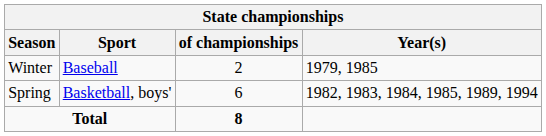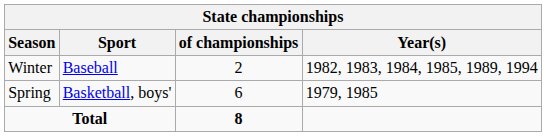Winter | Year(s): 1979, 1985 -> 1982, 1983, 1984, 1985, 1989, 1994
Spring | Year(s): 1982, 1983, 1984, 1985, 1989, 1994 -> 1979, 1985
